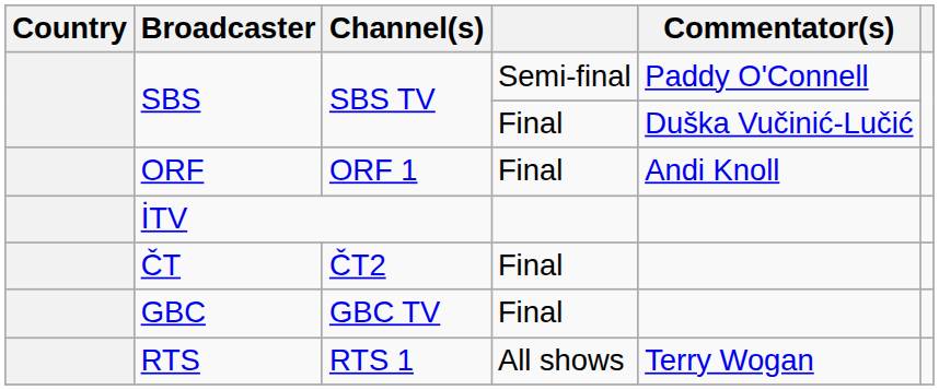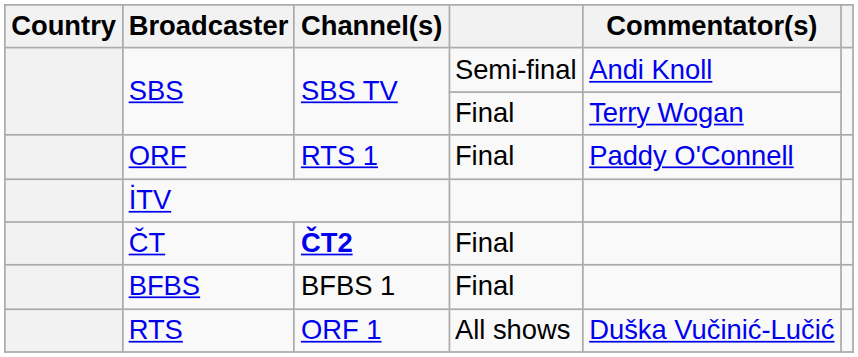SBS / Semi-final | Commentator(s): Paddy O'Connell -> Andi Knoll
SBS / Final | Commentator(s): Duška Vučinić-Lučić -> Terry Wogan
ORF | Channel(s): ORF 1 -> RTS 1
ORF | Commentator(s): Andi Knoll -> Paddy O'Connell
ČT | Channel(s): normal -> bold
+ row: BFBS | BFBS 1 | Final
- row: GBC | GBC TV | Final
RTS | Channel(s): RTS 1 -> ORF 1
RTS | Commentator(s): Terry Wogan -> Duška Vučinić-Lučić
